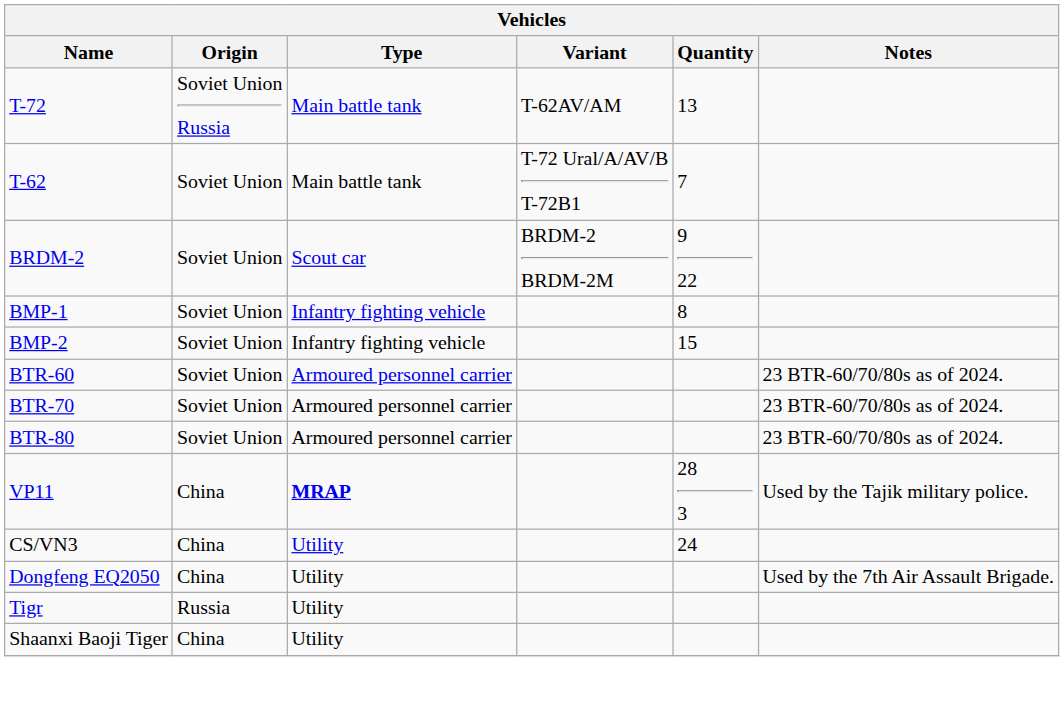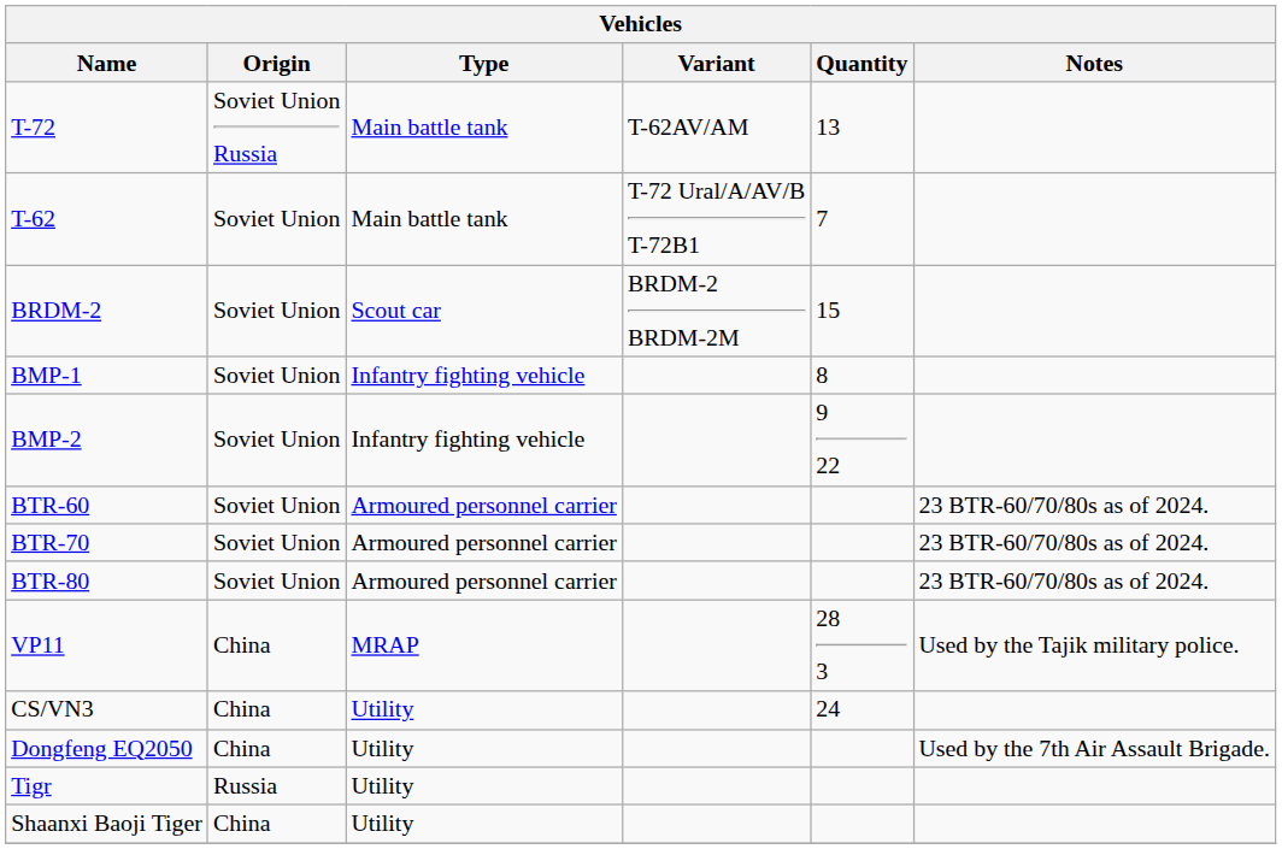BRDM-2 | Quantity: 9 22 -> 15
BMP-2 | Quantity: 15 -> 9 22
VP11 | Type: bold -> normal
